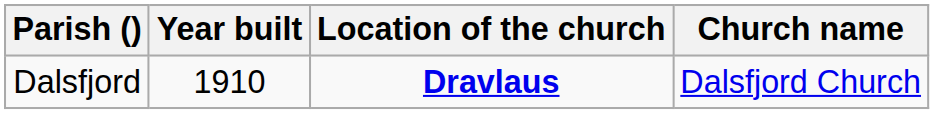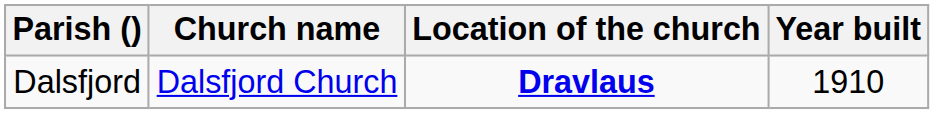columns swapped: Church name <-> Year built
